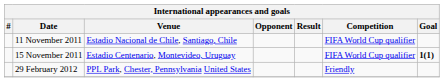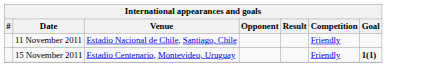11 November 2011 | Competition: FIFA World Cup qualifier -> Friendly
15 November 2011 | Competition: FIFA World Cup qualifier -> Friendly
- row: 29 February 2012 | PPL Park, Chester, Pennsylvania United States | Friendly
